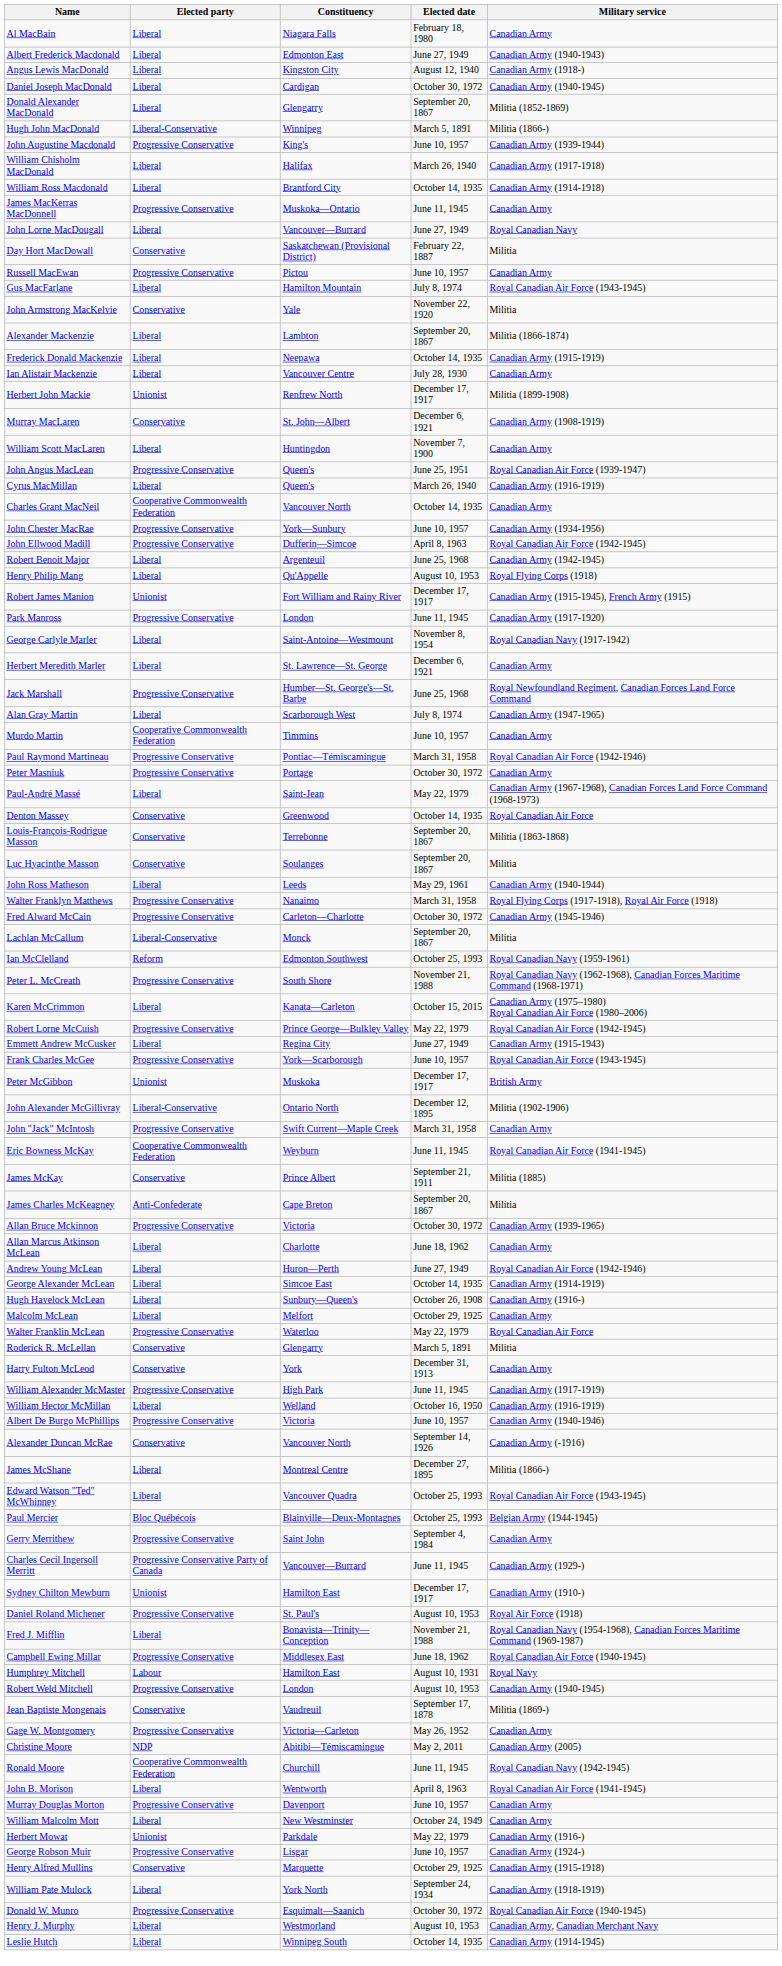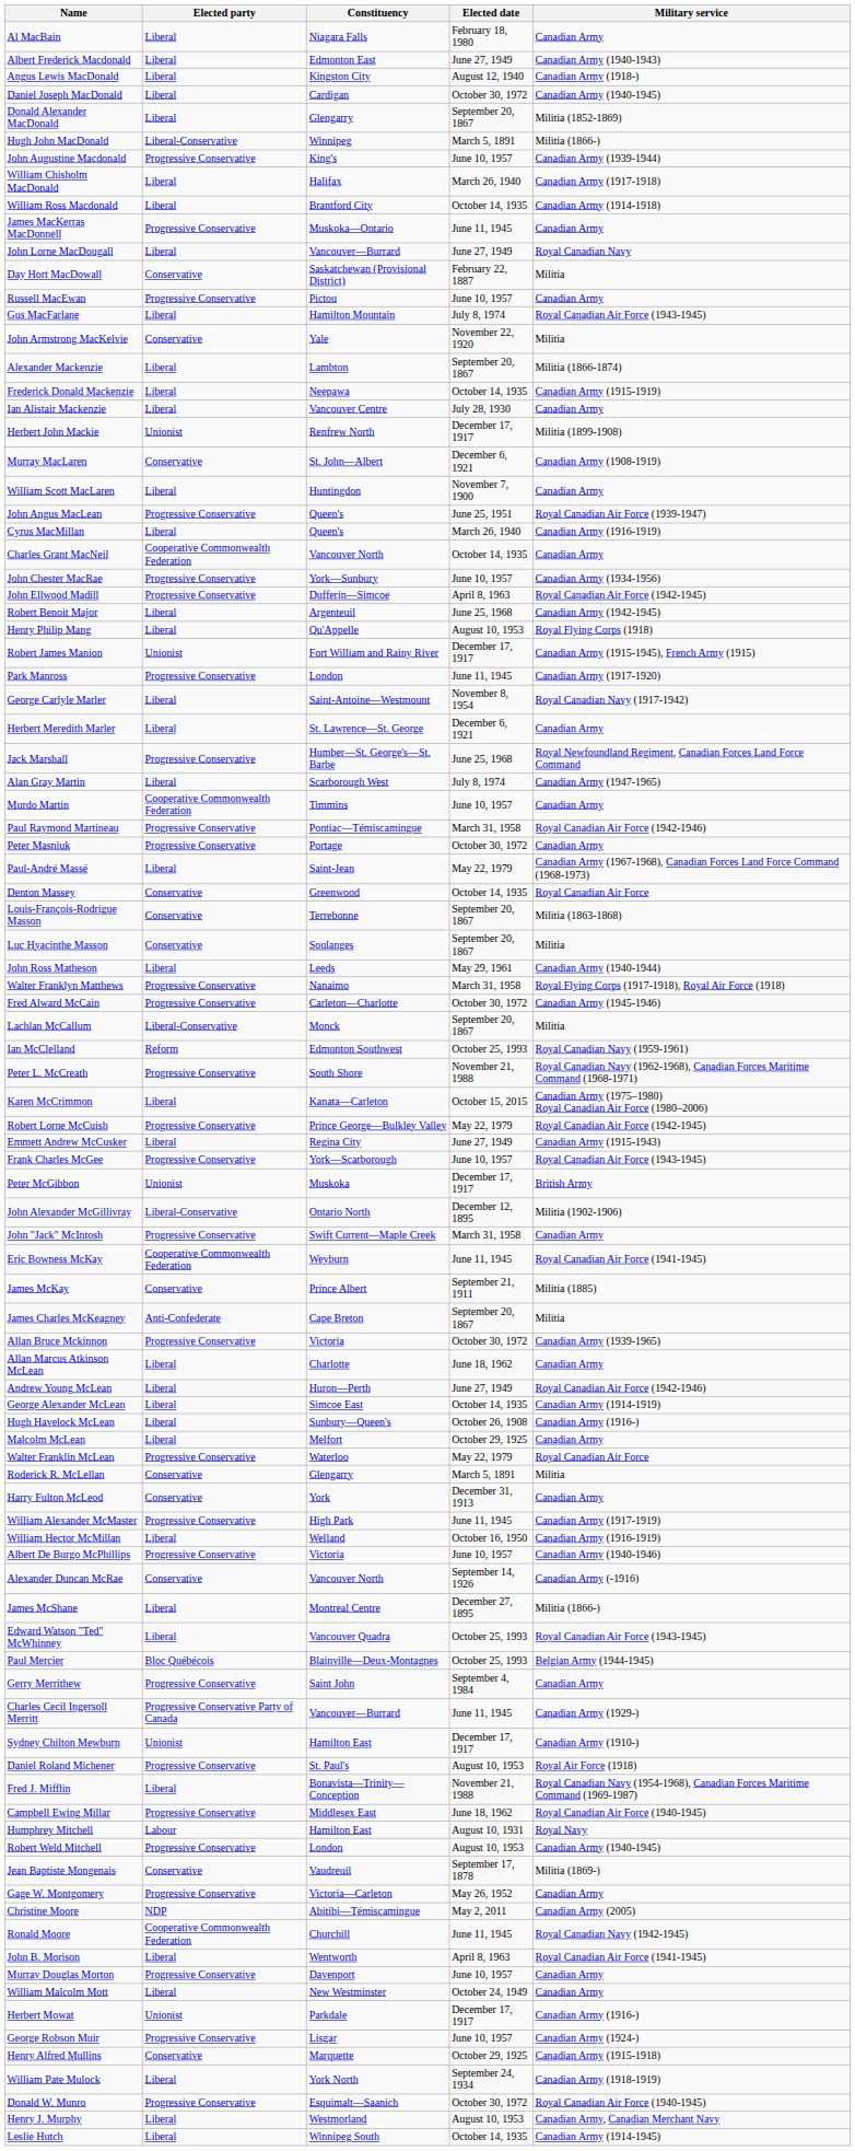Herbert Mowat | Elected date: May 22, 1979 -> December 17, 1917
